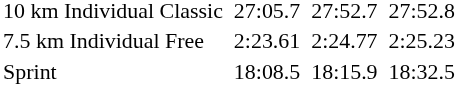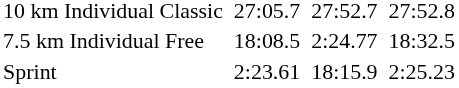7.5 km Individual Free | column 3: 2:23.61 -> 18:08.5
7.5 km Individual Free | column 7: 2:25.23 -> 18:32.5
Sprint | column 3: 18:08.5 -> 2:23.61
Sprint | column 7: 18:32.5 -> 2:25.23
